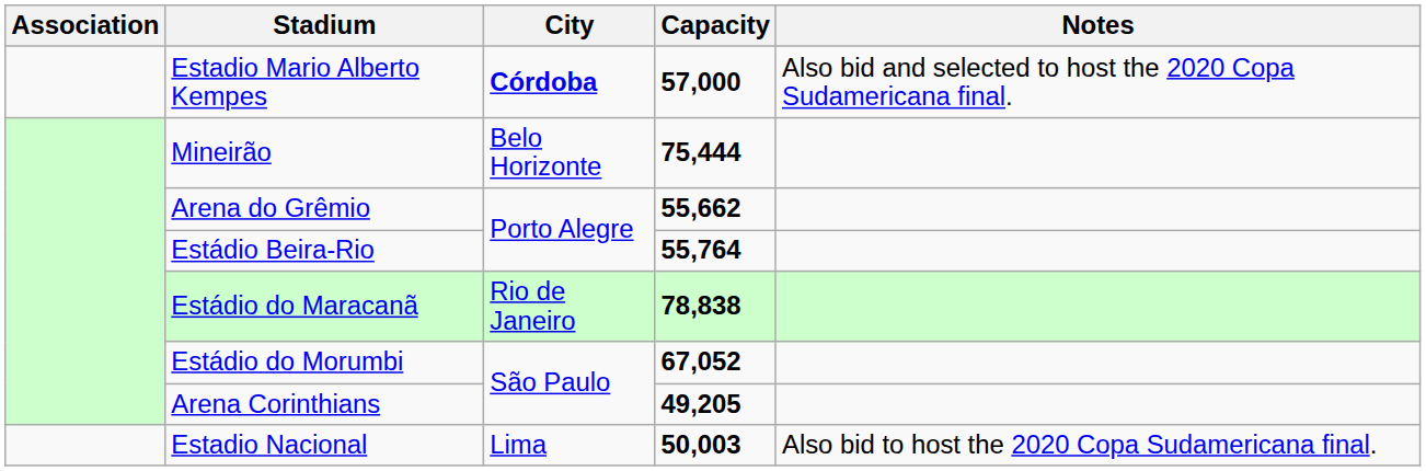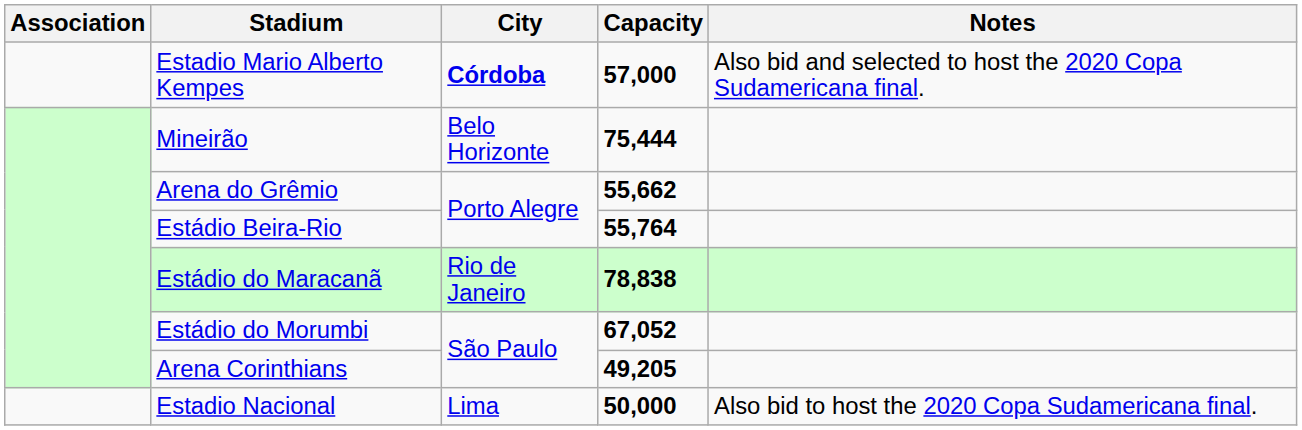Estadio Nacional | Capacity: 50,003 -> 50,000
